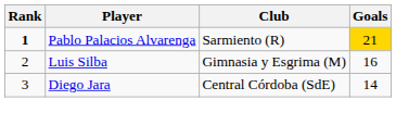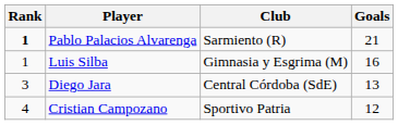Pablo Palacios Alvarenga | Goals: gold background -> no background
Luis Silba | Rank: 2 -> 1
Diego Jara | Goals: 14 -> 13
+ row: 4 | Cristian Campozano | Sportivo Patria | 12
